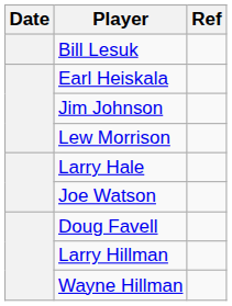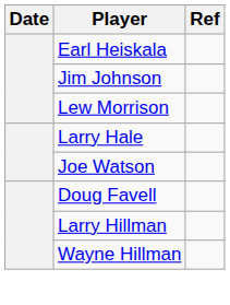- row: Bill Lesuk
